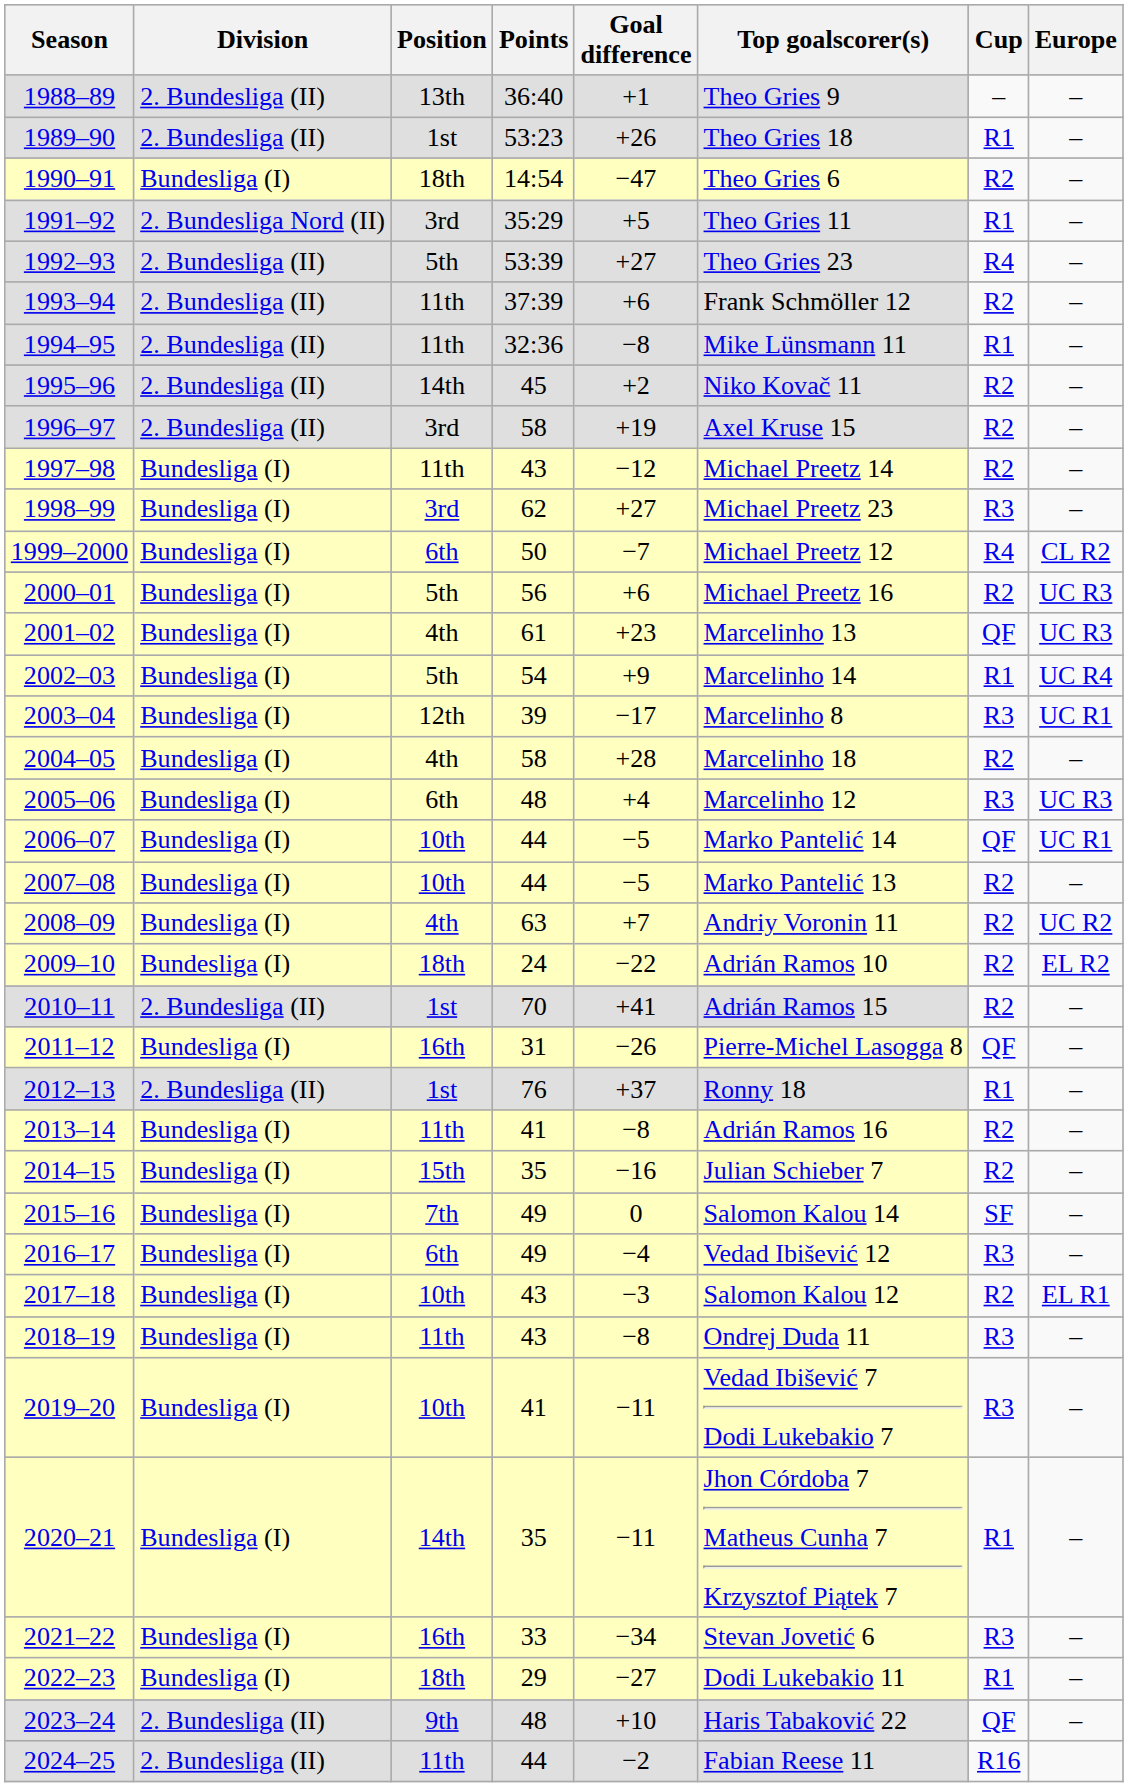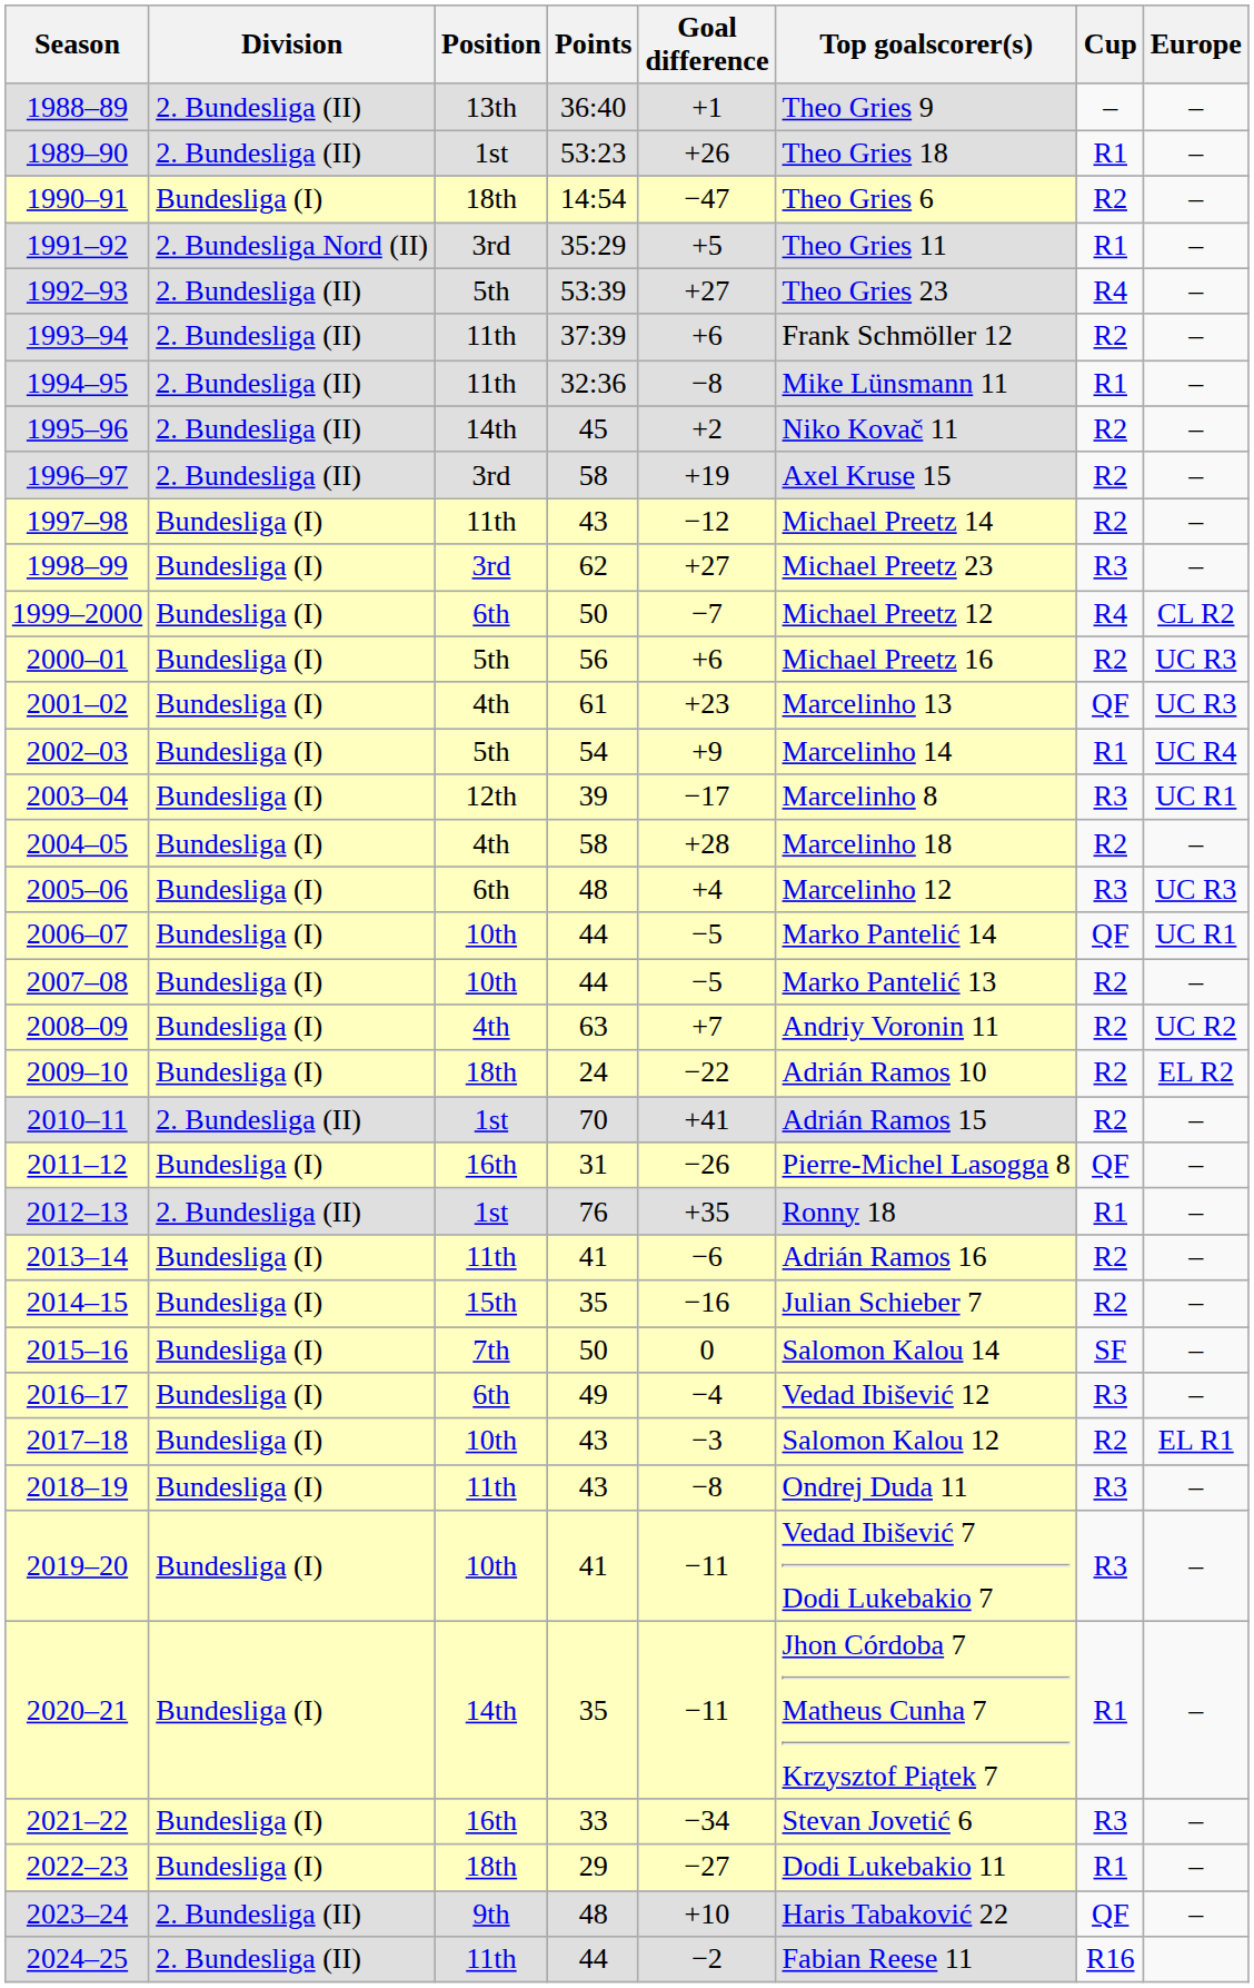2012–13 | Goal difference: +37 -> +35
2013–14 | Goal difference: −8 -> −6
2015–16 | Points: 49 -> 50
